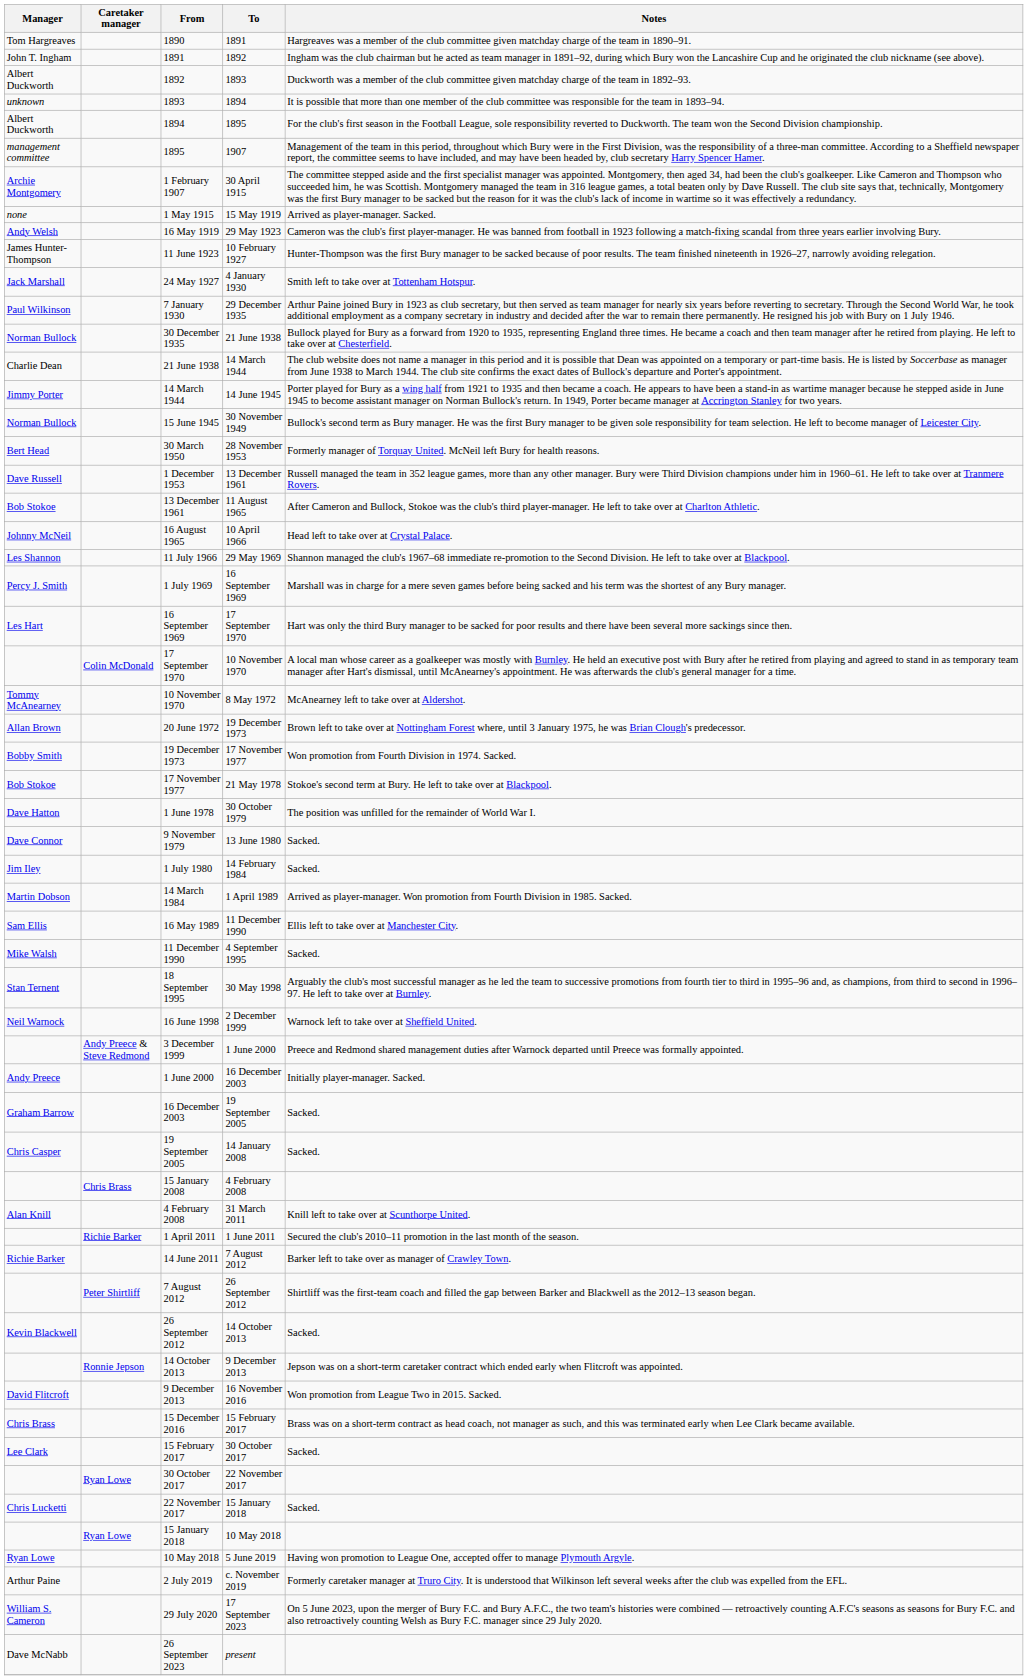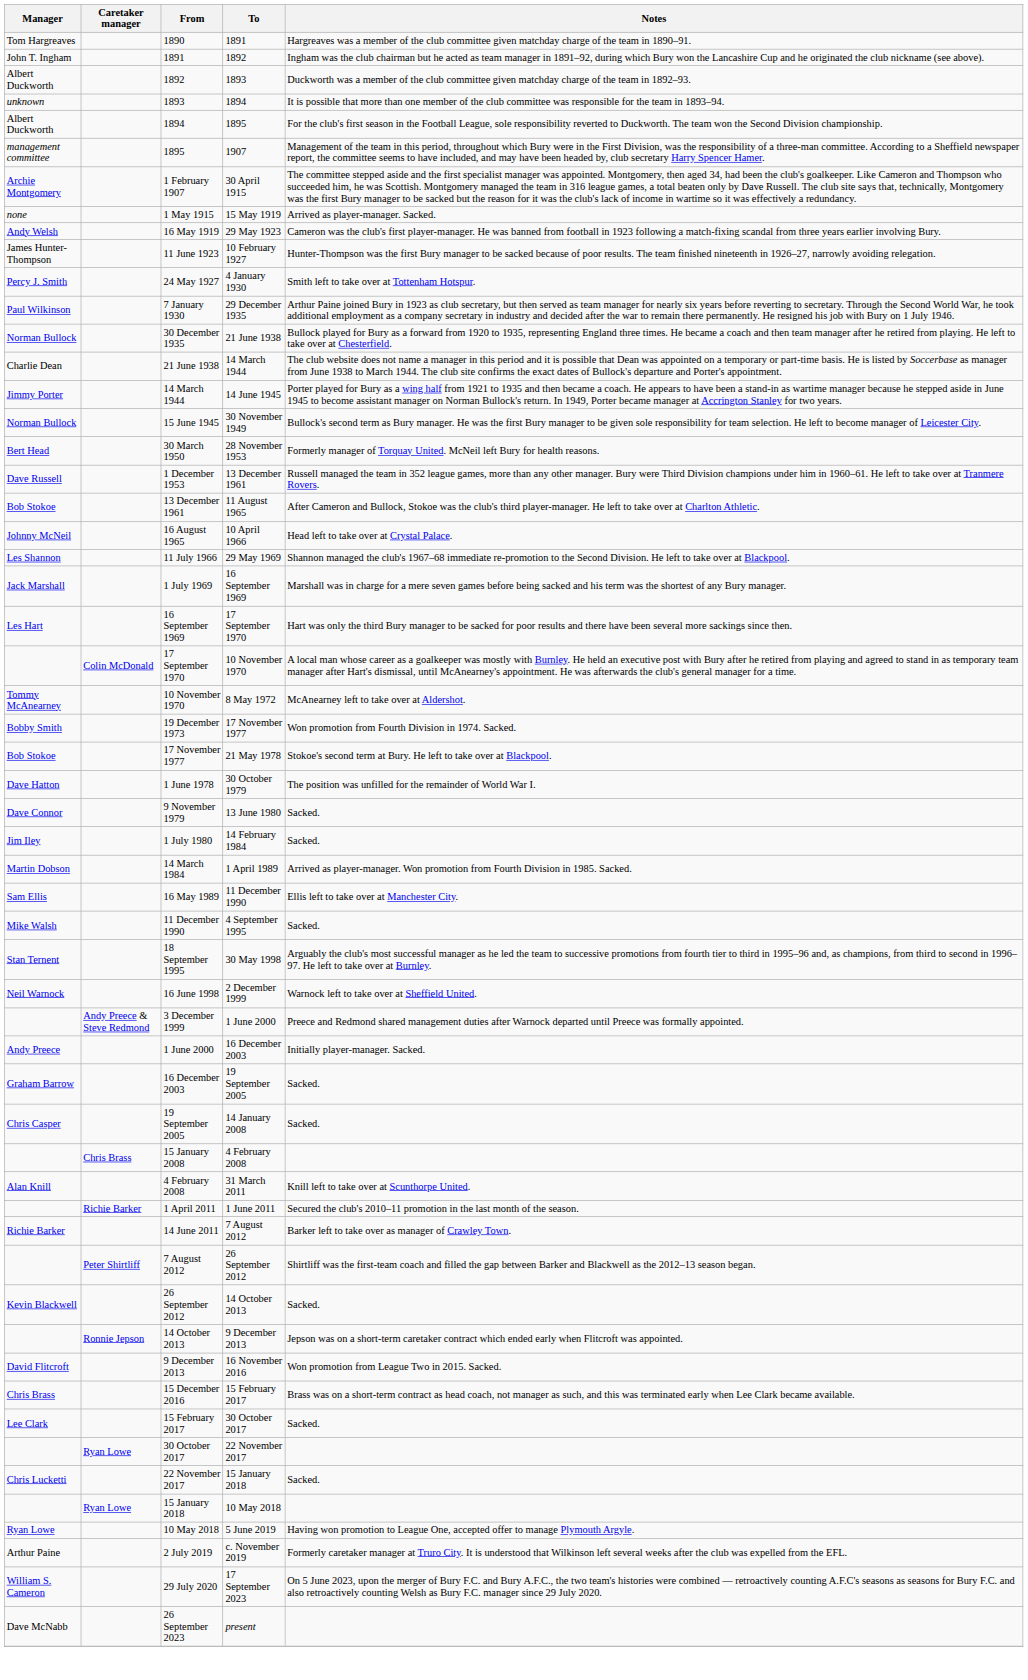24 May 1927 | Manager: Jack Marshall -> Percy J. Smith
1 July 1969 | Manager: Percy J. Smith -> Jack Marshall
- row: Allan Brown | 20 June 1972 | 19 December 1973 | Brown left to take over at Nottingham Forest where, until 3 January 1975, he was Brian Clough's predecessor.
